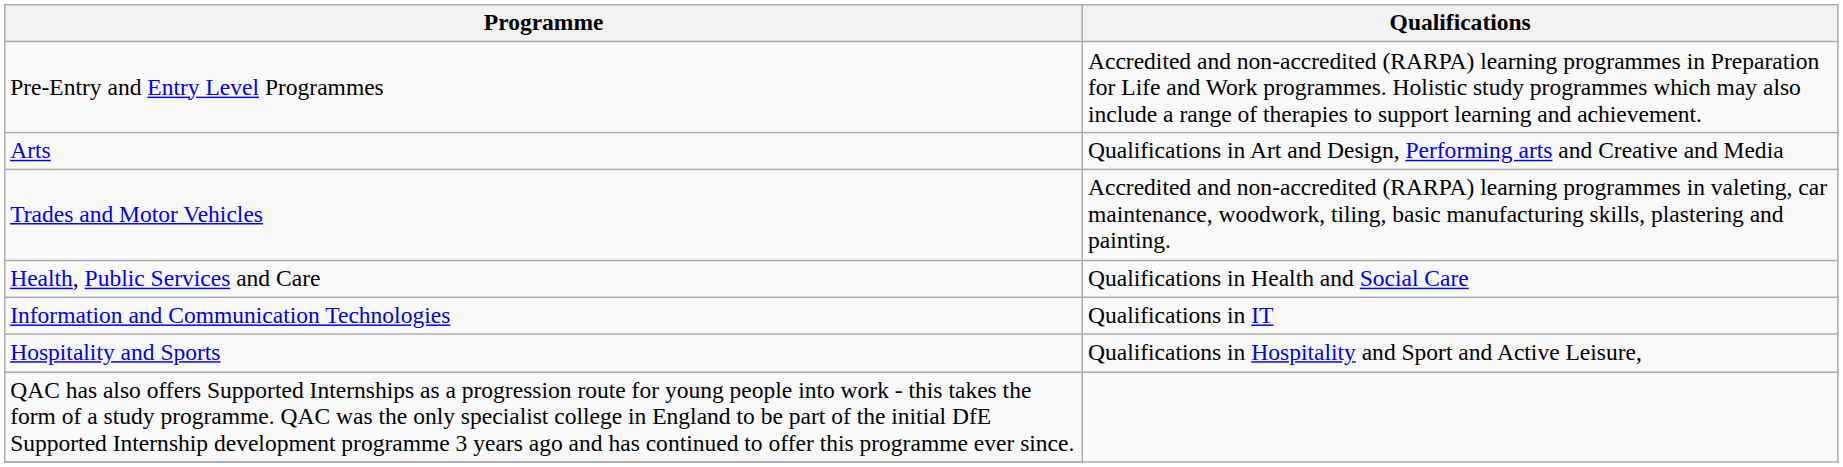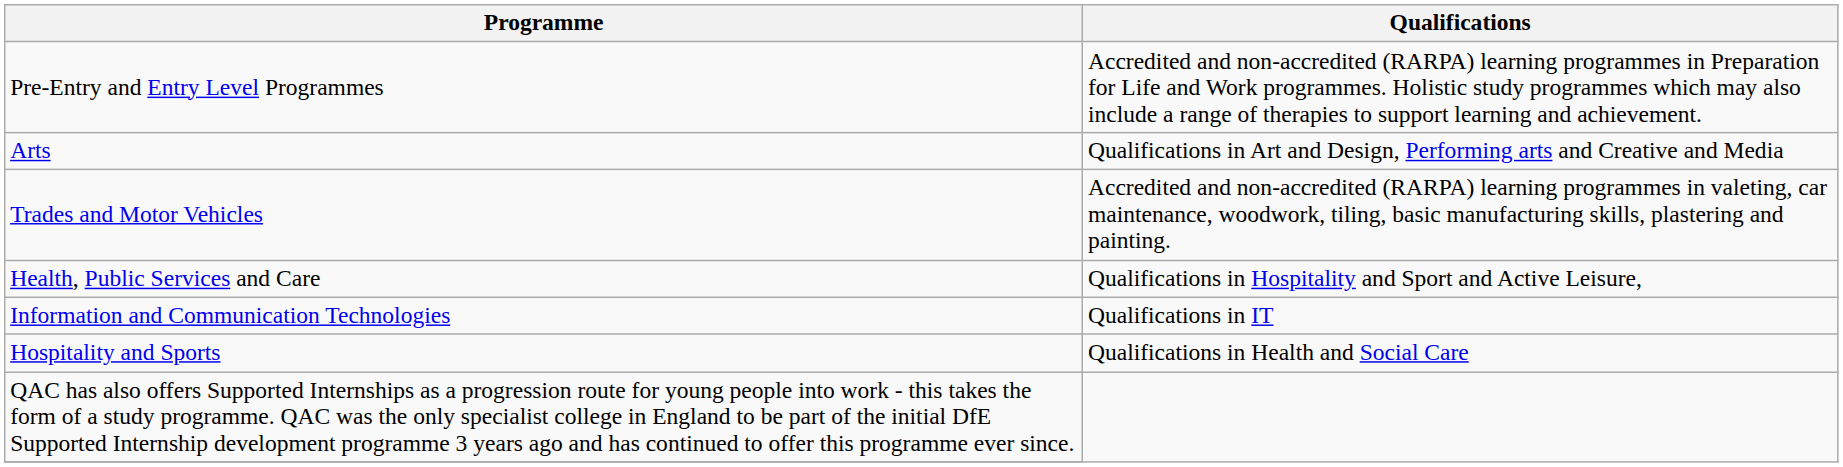Health, Public Services and Care | Qualifications: Qualifications in Health and Social Care -> Qualifications in Hospitality and Sport and Active Leisure,
Hospitality and Sports | Qualifications: Qualifications in Hospitality and Sport and Active Leisure, -> Qualifications in Health and Social Care
